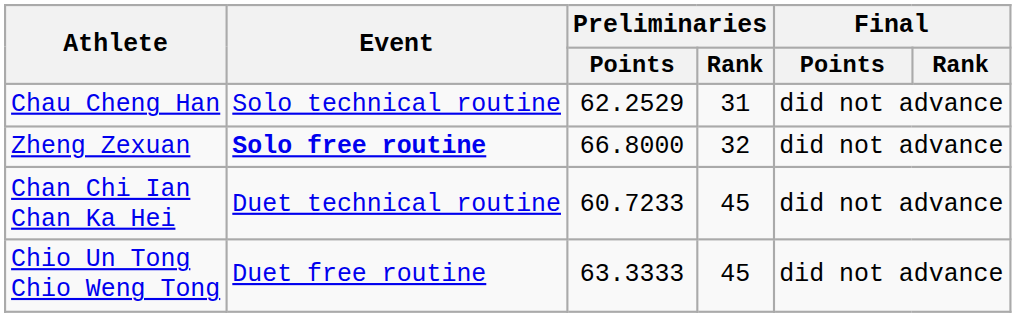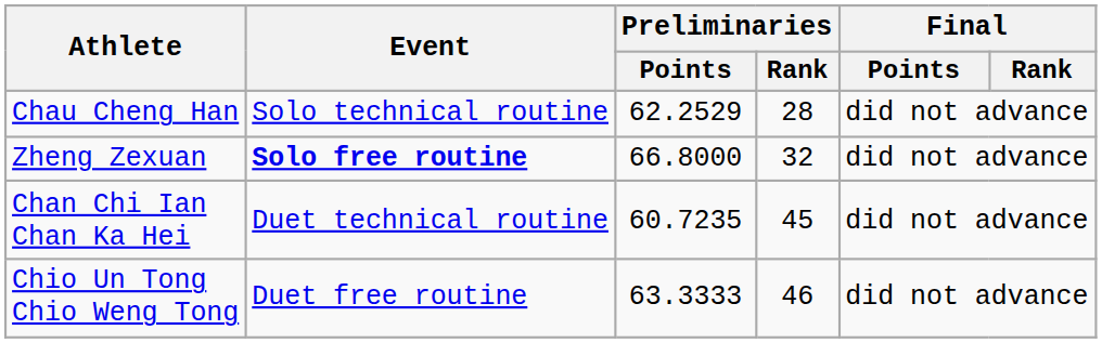Chau Cheng Han | Preliminaries / Rank: 31 -> 28
Chan Chi Ian Chan Ka Hei | Preliminaries / Points: 60.7233 -> 60.7235
Chio Un Tong Chio Weng Tong | Preliminaries / Rank: 45 -> 46
